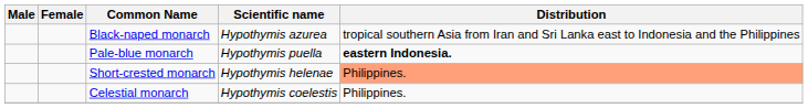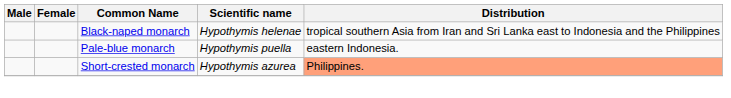Black-naped monarch | Scientific name: Hypothymis azurea -> Hypothymis helenae
Pale-blue monarch | Distribution: bold -> normal
Short-crested monarch | Scientific name: Hypothymis helenae -> Hypothymis azurea
- row: Celestial monarch | Hypothymis coelestis | Philippines.
